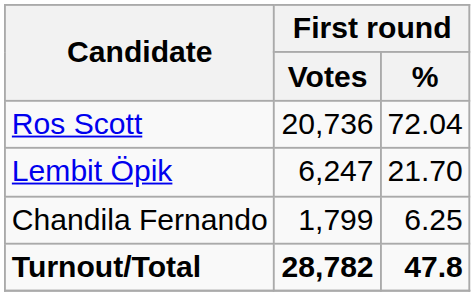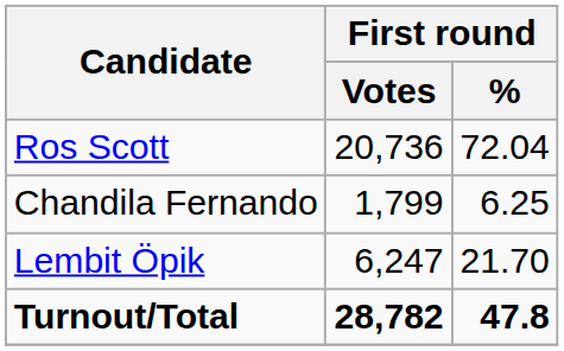rows swapped: Lembit Öpik <-> Chandila Fernando
